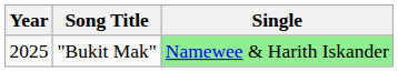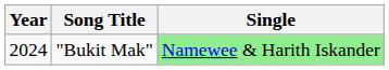"Bukit Mak" | Year: 2025 -> 2024
